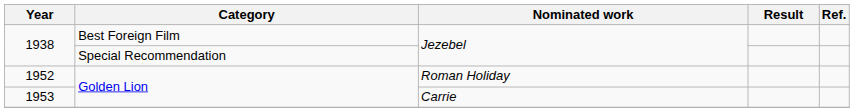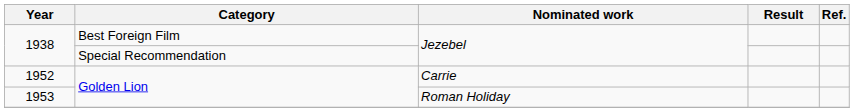1952 | Nominated work: Roman Holiday -> Carrie
1953 | Nominated work: Carrie -> Roman Holiday
